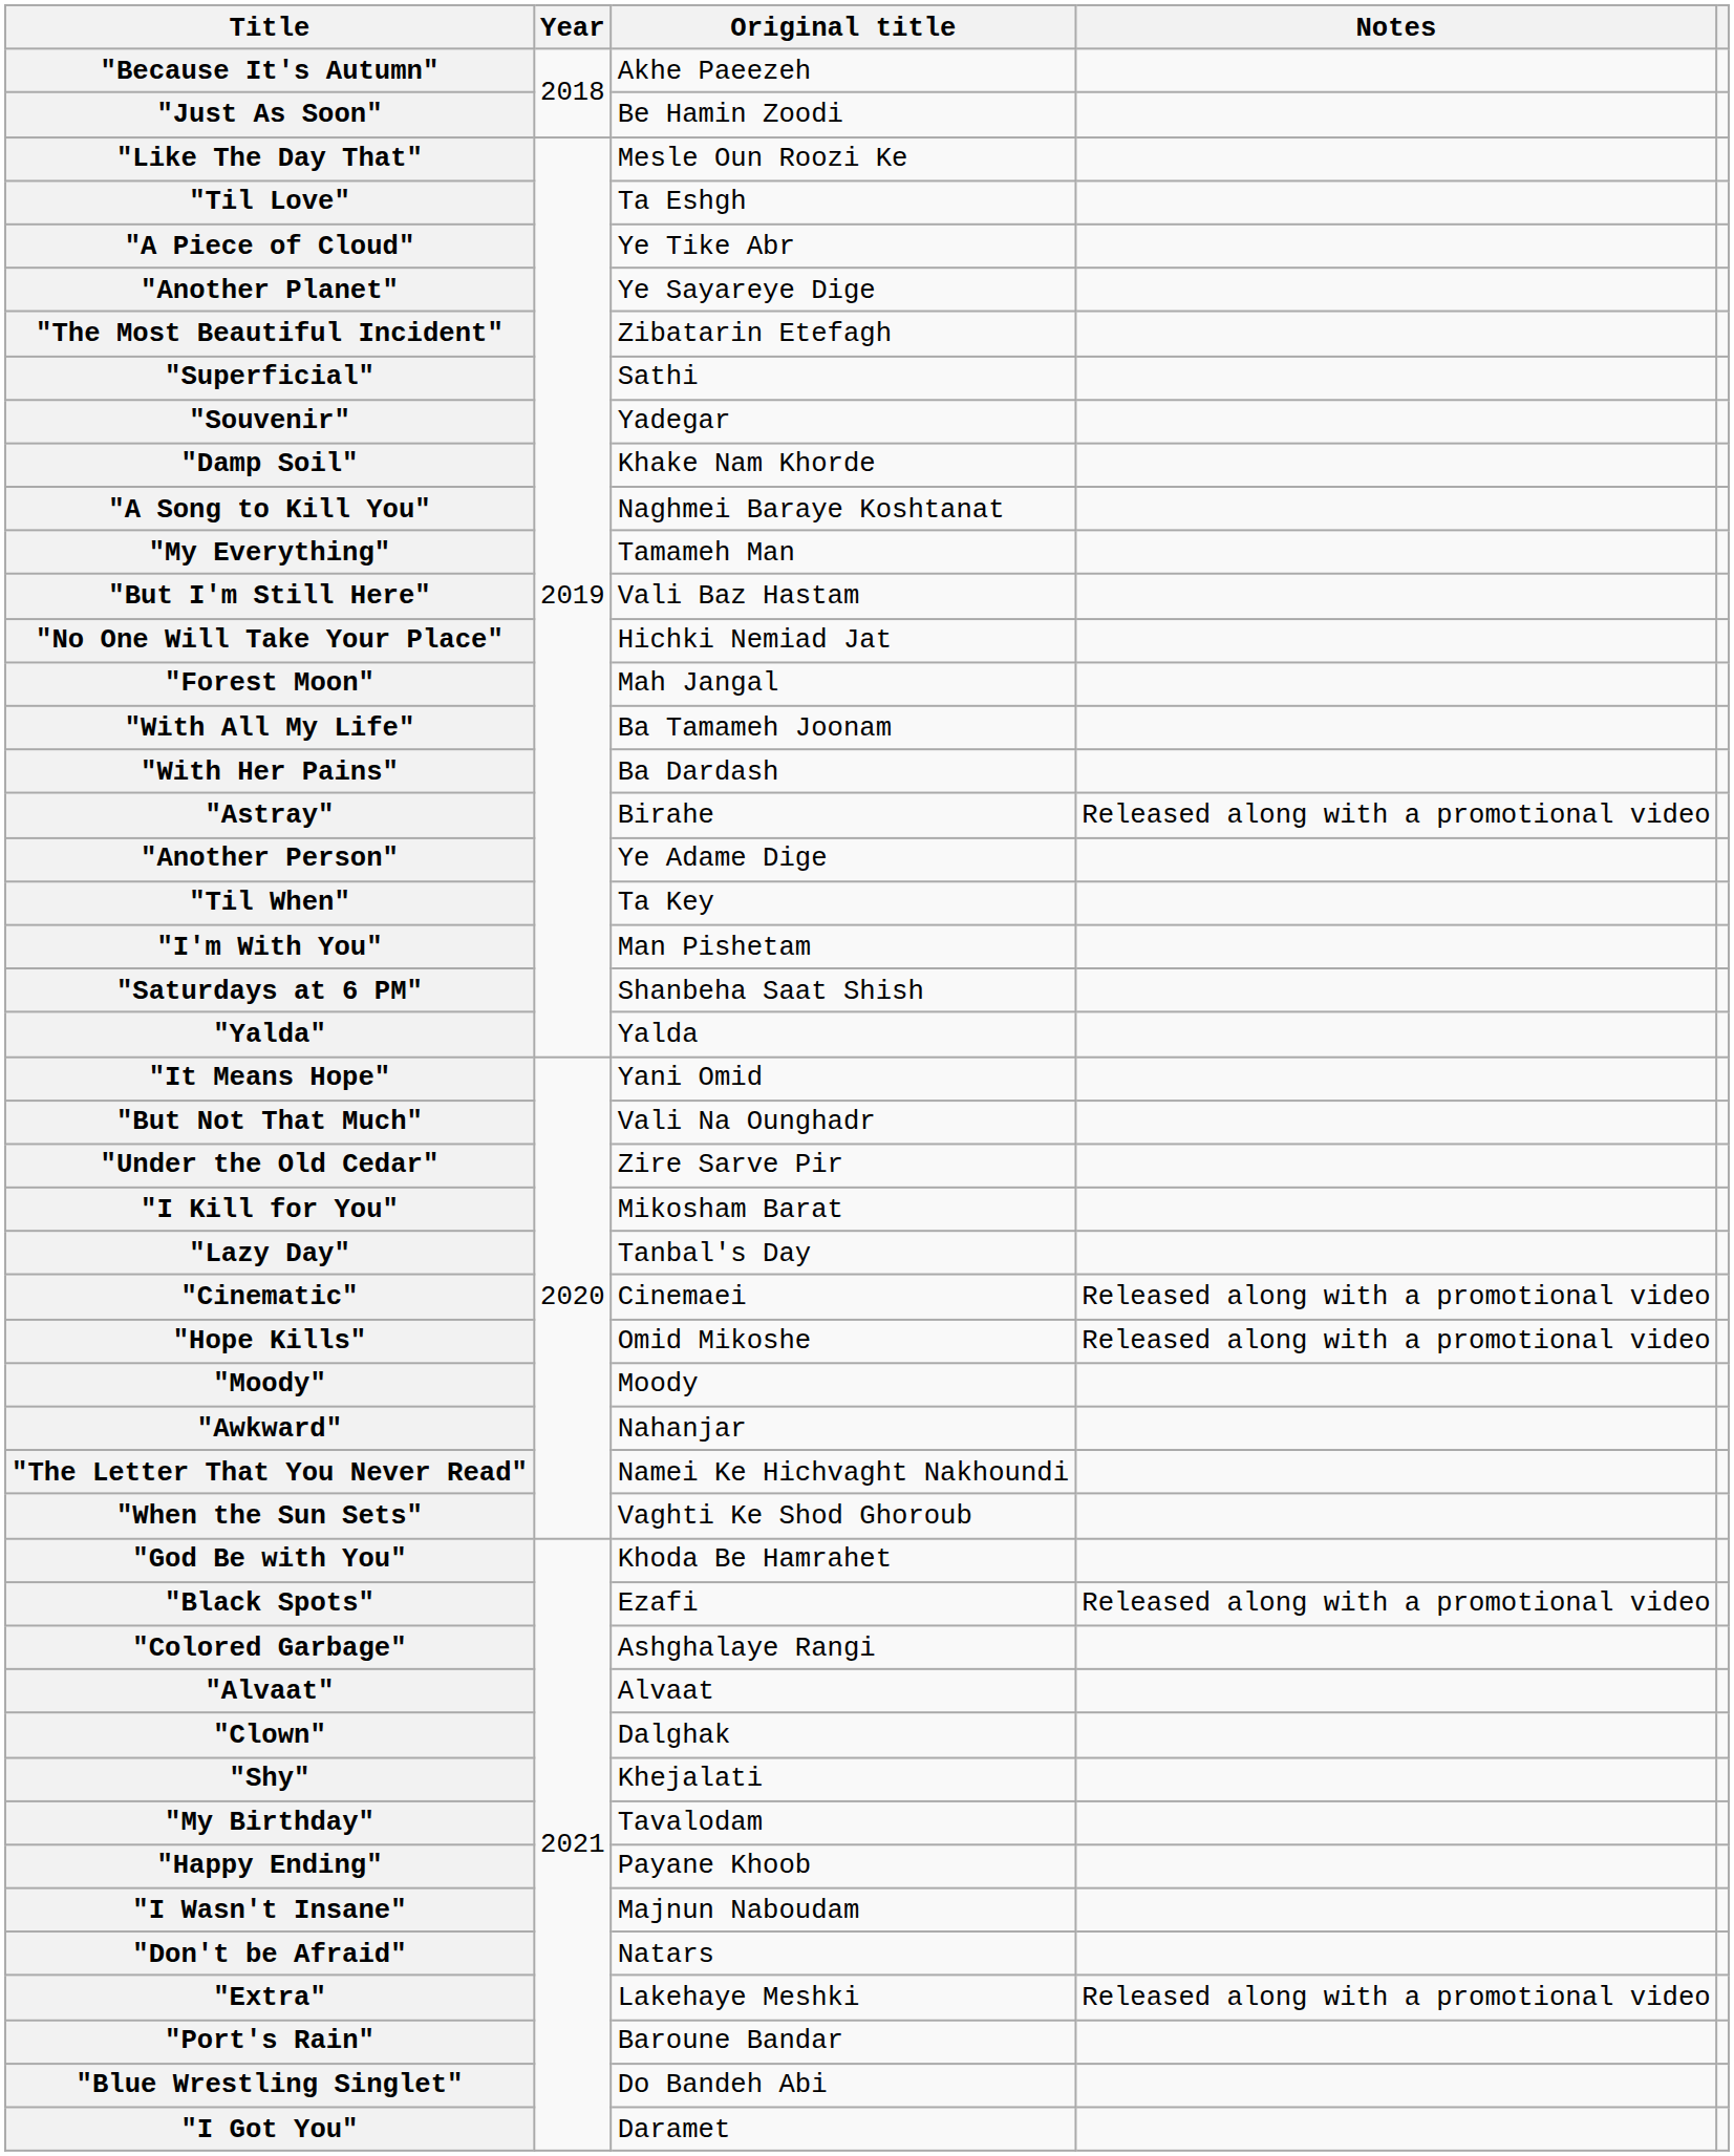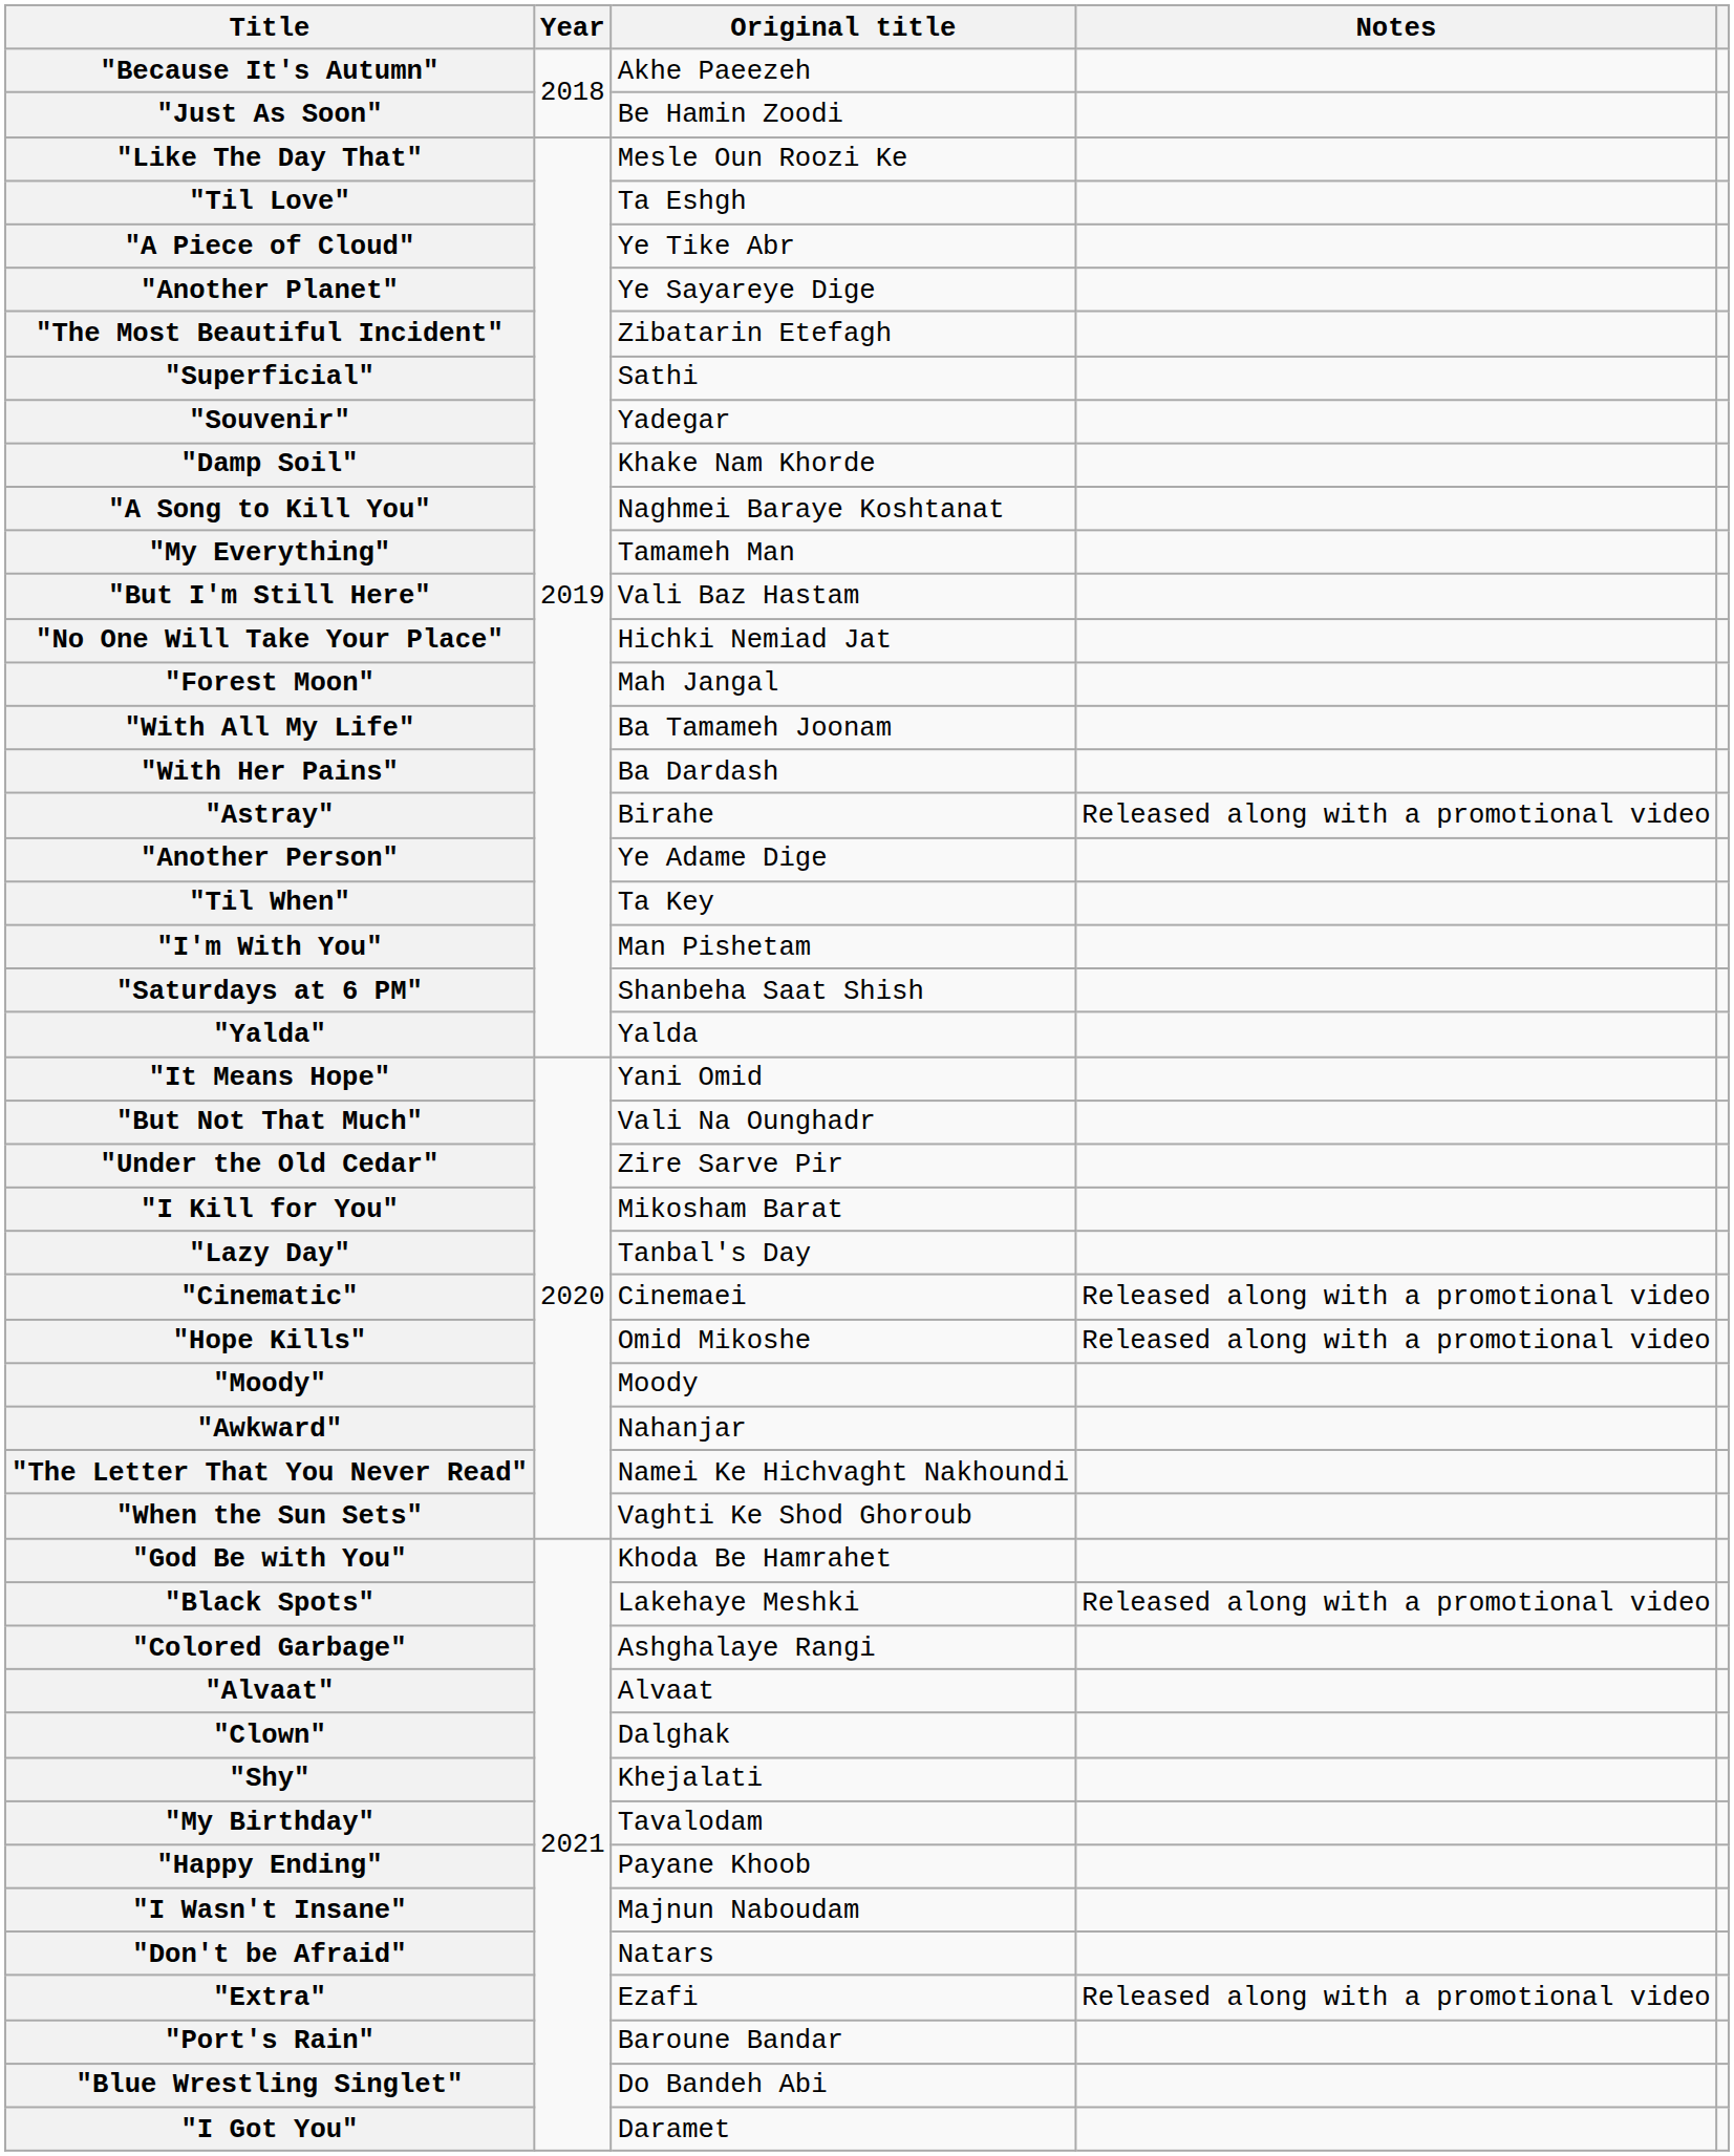"Black Spots" | Original title: Ezafi -> Lakehaye Meshki
"Extra" | Original title: Lakehaye Meshki -> Ezafi
